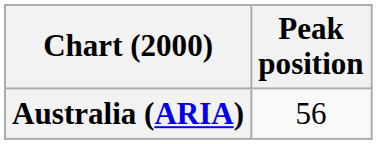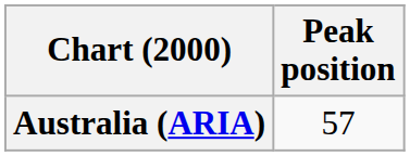Australia (ARIA) | Peak position: 56 -> 57
